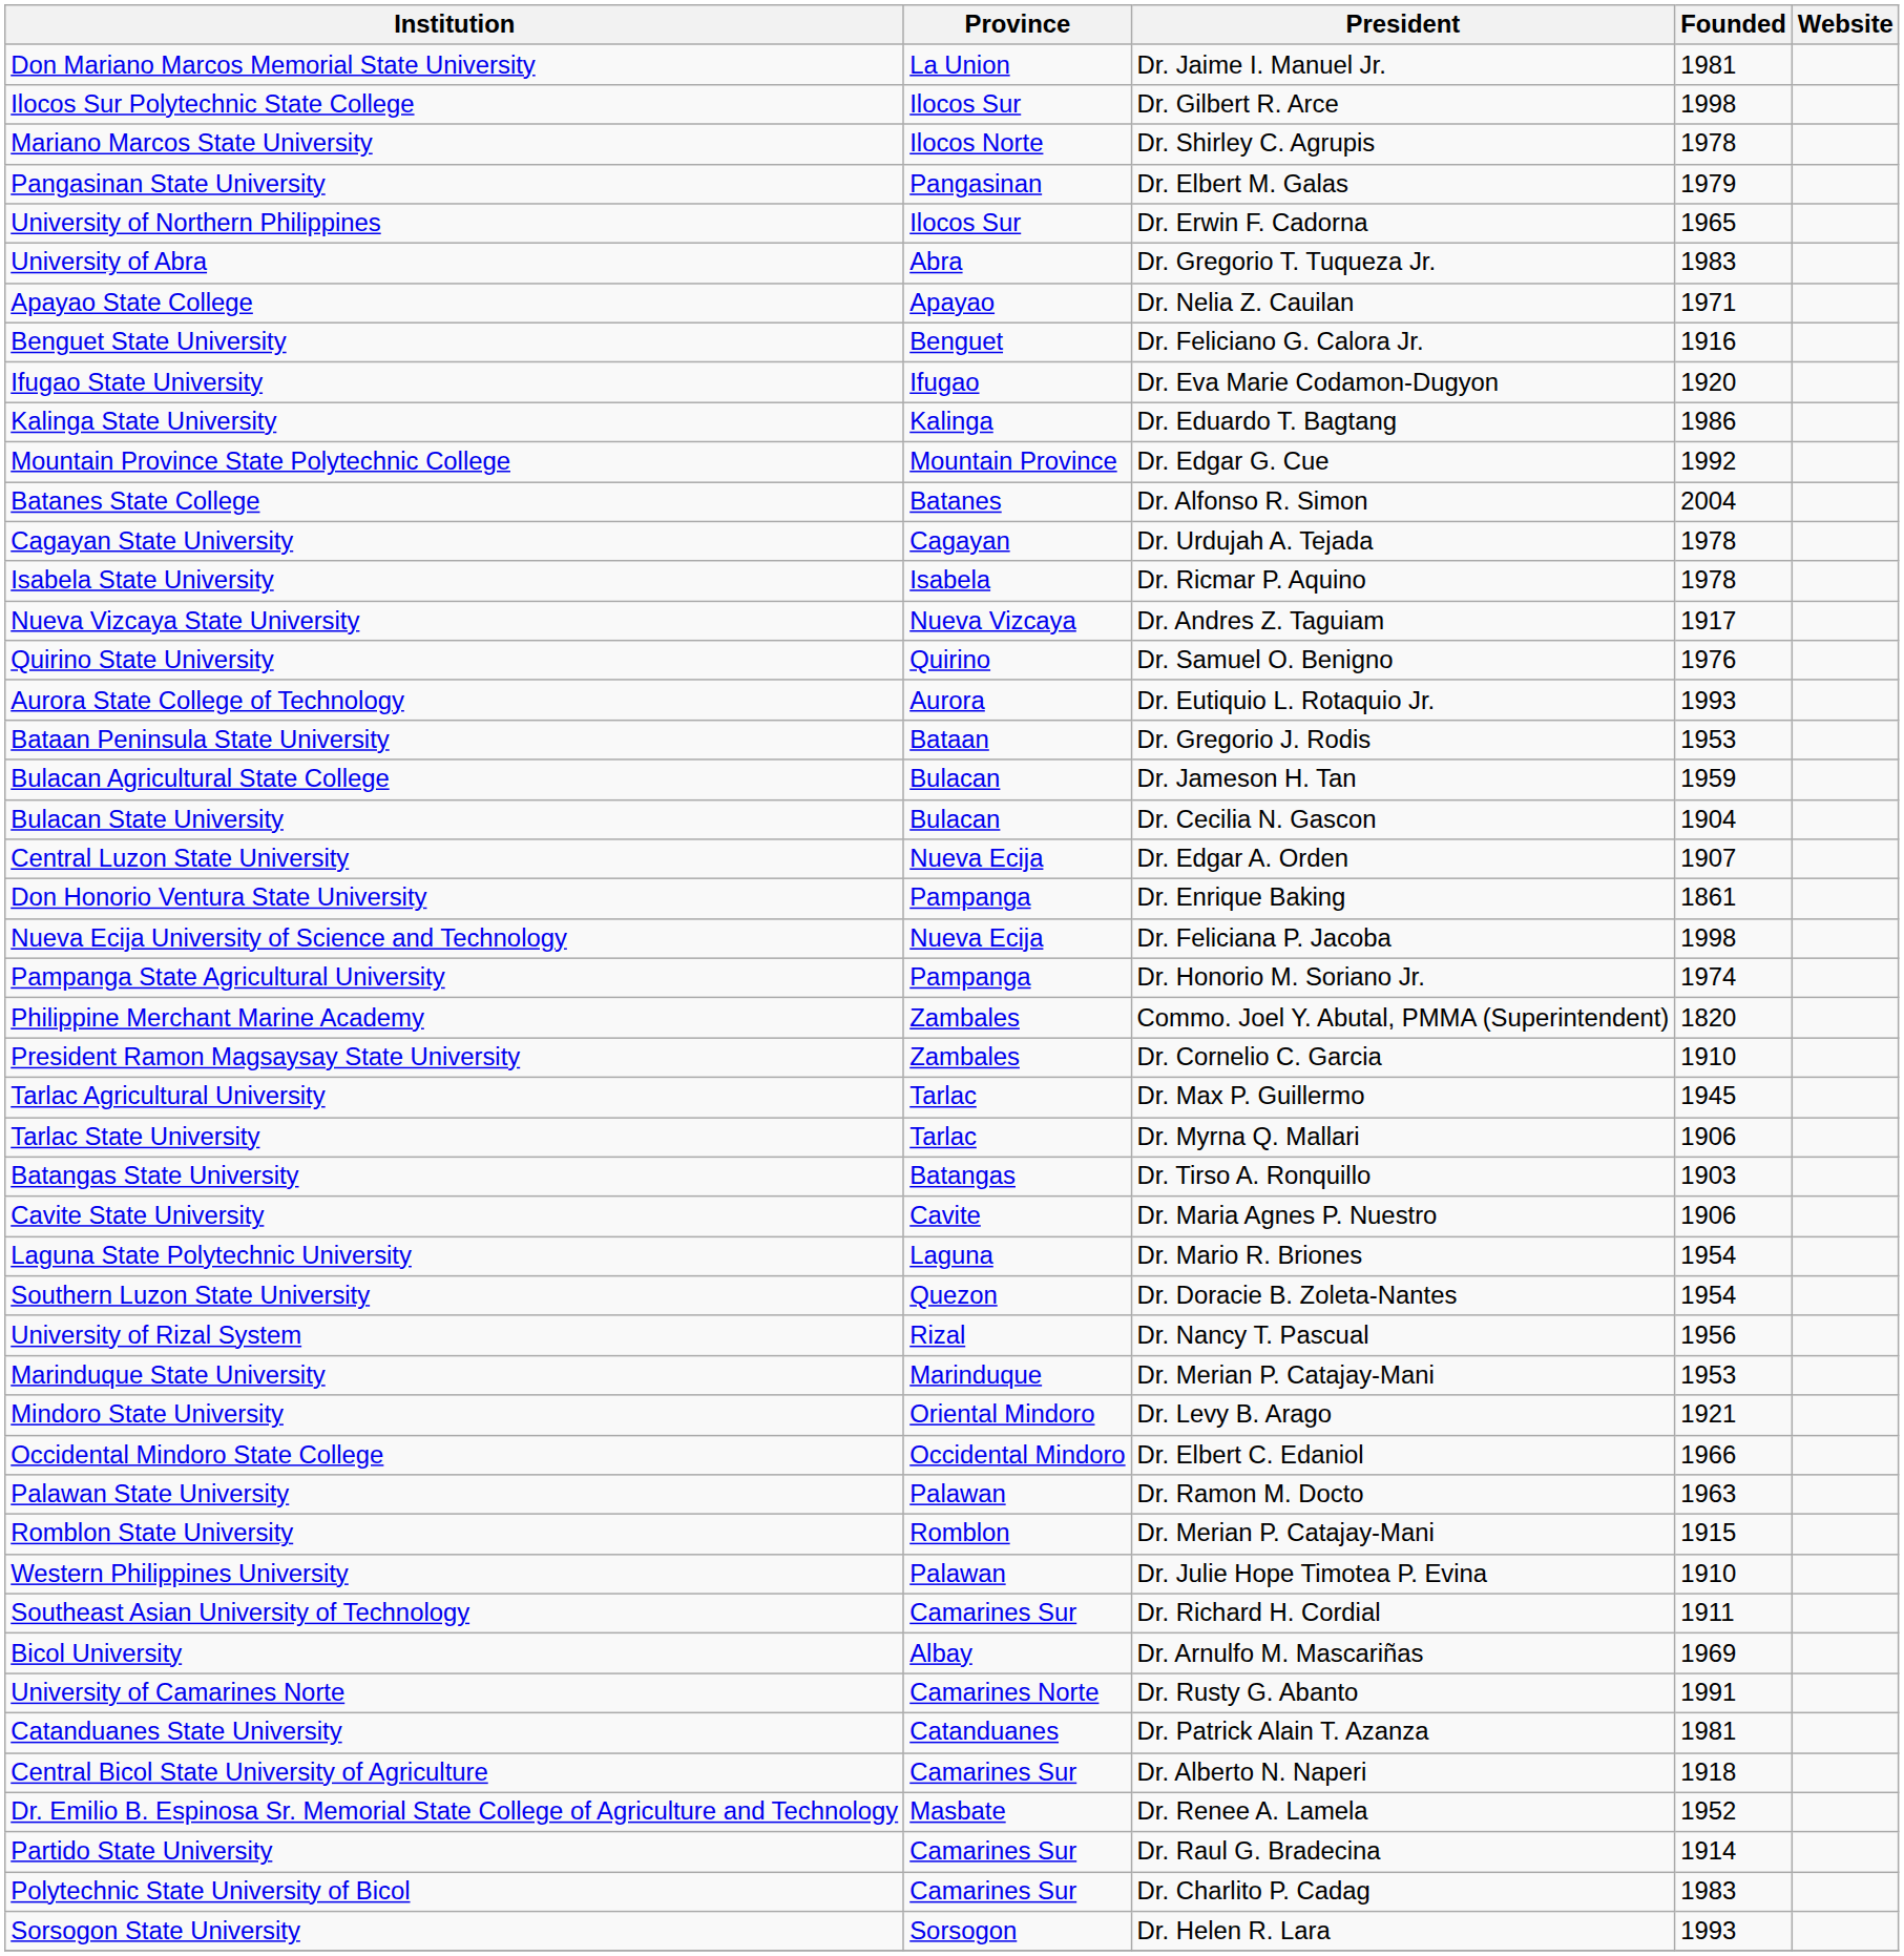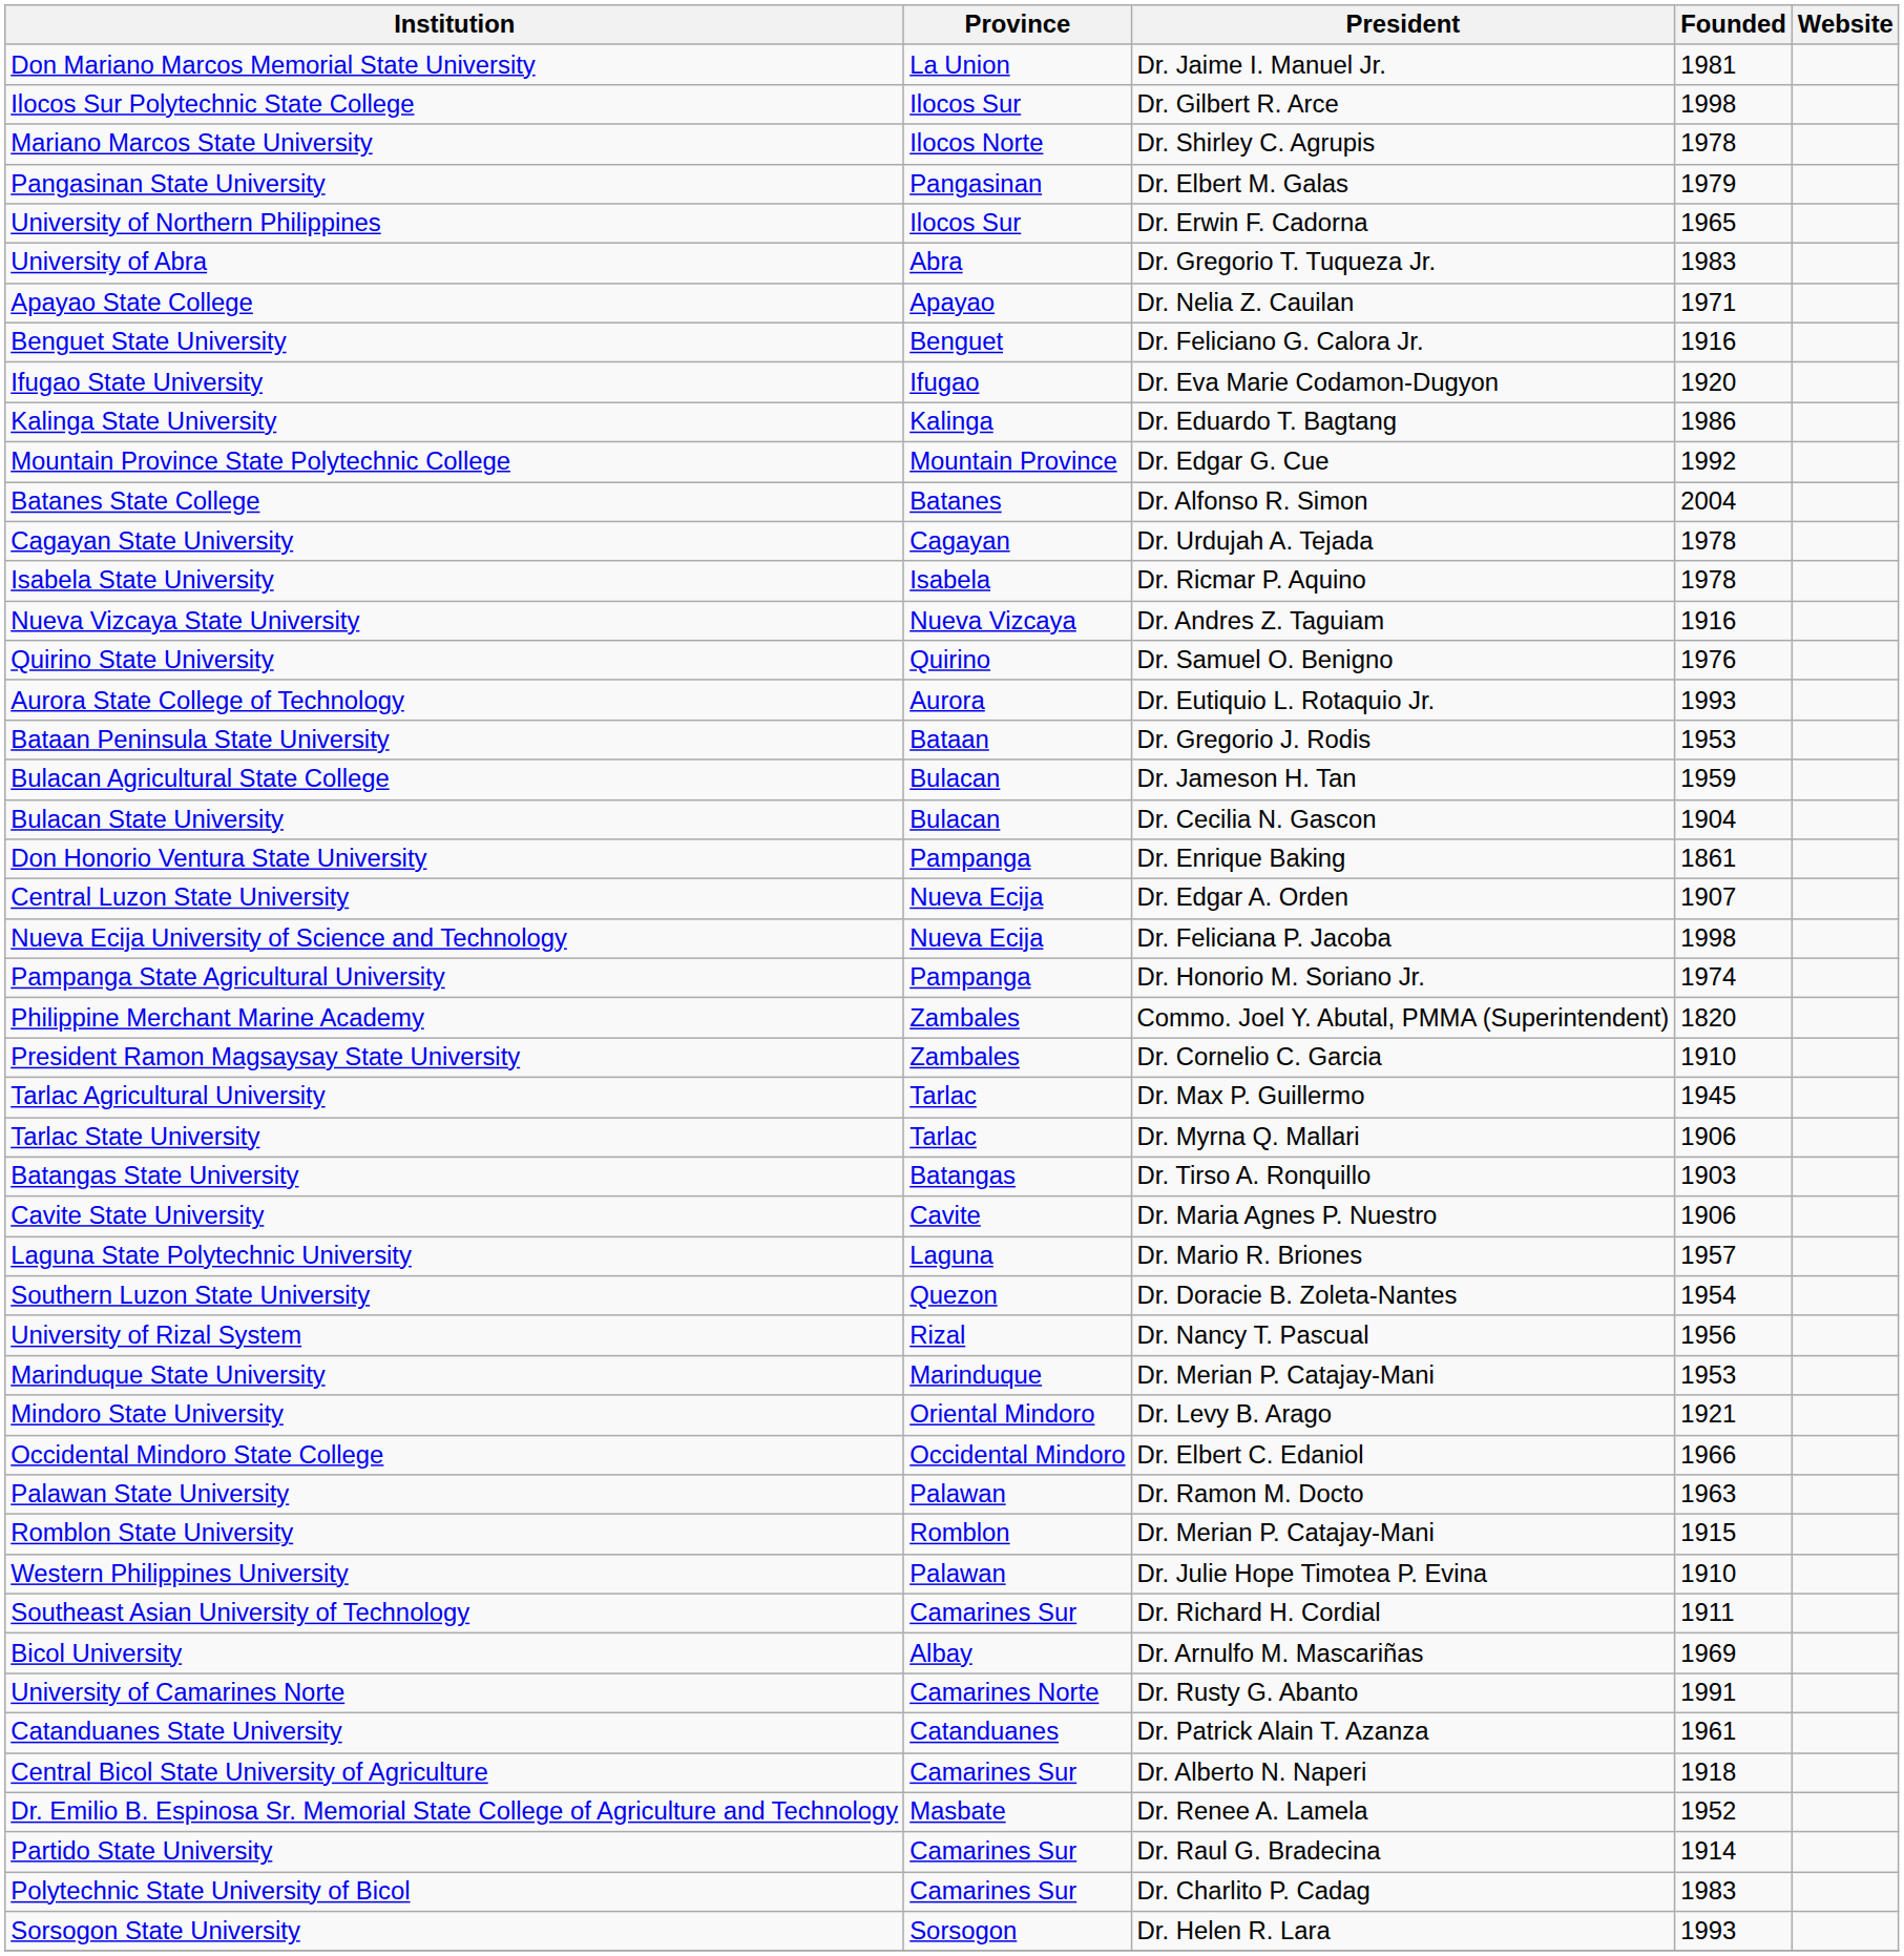Nueva Vizcaya State University | Founded: 1917 -> 1916
rows swapped: Central Luzon State University <-> Don Honorio Ventura State University
Laguna State Polytechnic University | Founded: 1954 -> 1957
Catanduanes State University | Founded: 1981 -> 1961
